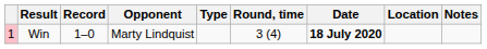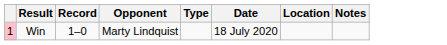- column: Round, time | 3 (4)
Win | Date: bold -> normal
